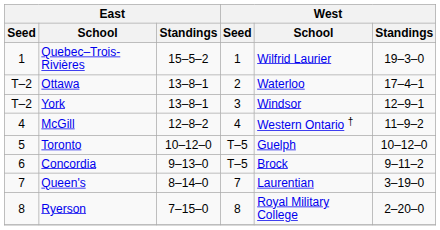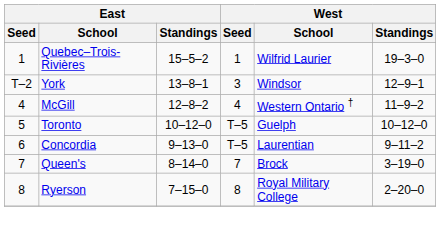- row: T–2 | Ottawa | 13–8–1 | 2 | Waterloo | 17–4–1
Concordia | West / School: Brock -> Laurentian
Queen's | West / School: Laurentian -> Brock
